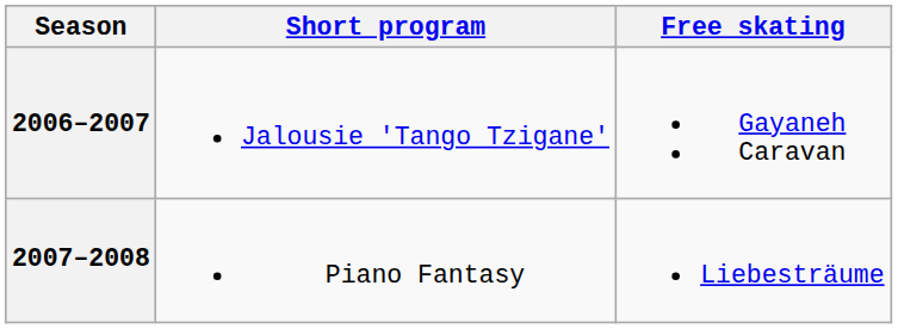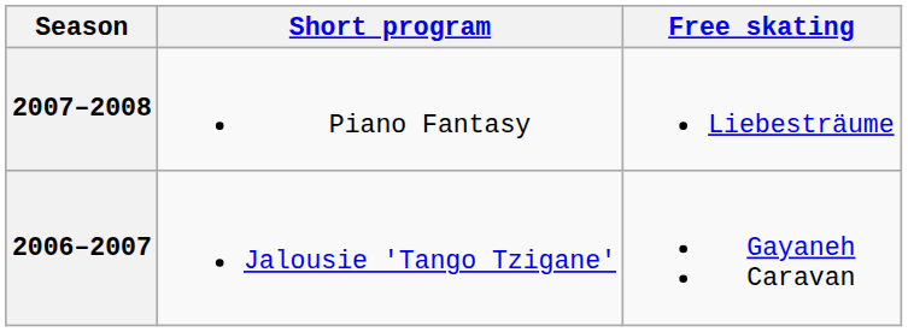rows swapped: 2007–2008 <-> 2006–2007
